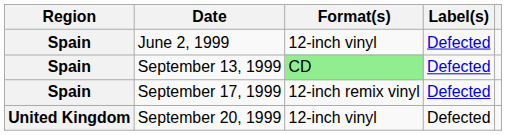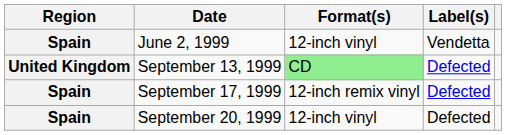June 2, 1999 | Label(s): Defected -> Vendetta
September 13, 1999 | Region: Spain -> United Kingdom
September 20, 1999 | Region: United Kingdom -> Spain
